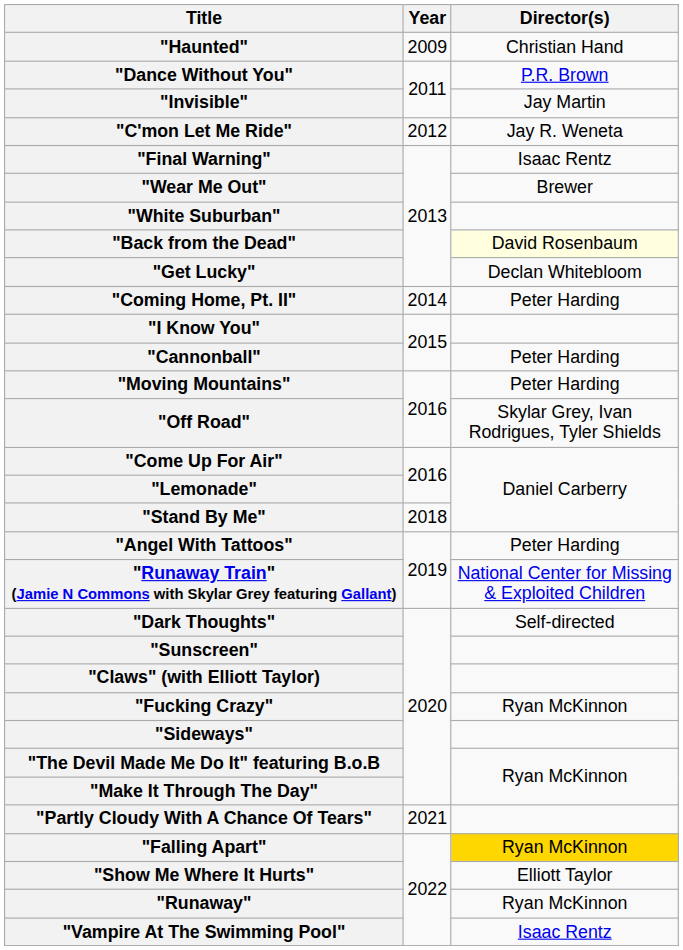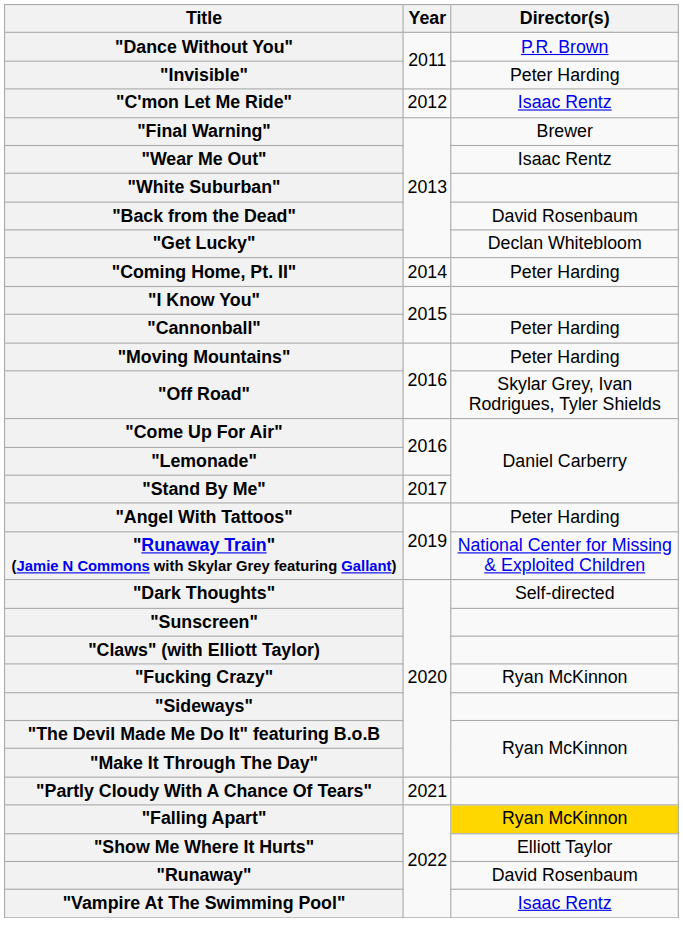- row: "Haunted" | 2009 | Christian Hand
"Invisible" | Director(s): Jay Martin -> Peter Harding
"C'mon Let Me Ride" | Director(s): Jay R. Weneta -> Isaac Rentz
"Final Warning" | Director(s): Isaac Rentz -> Brewer
"Wear Me Out" | Director(s): Brewer -> Isaac Rentz
"Back from the Dead" | Director(s): lightyellow background -> no background
"Stand By Me" | Year: 2018 -> 2017
"Runaway" | Director(s): Ryan McKinnon -> David Rosenbaum
